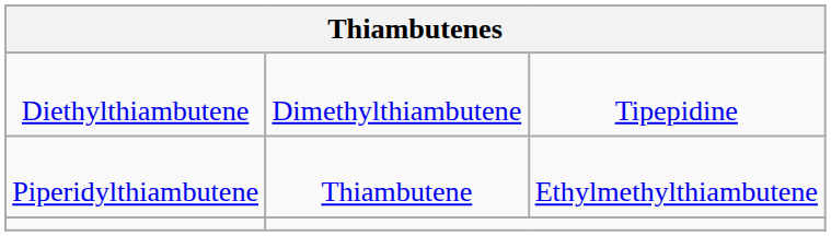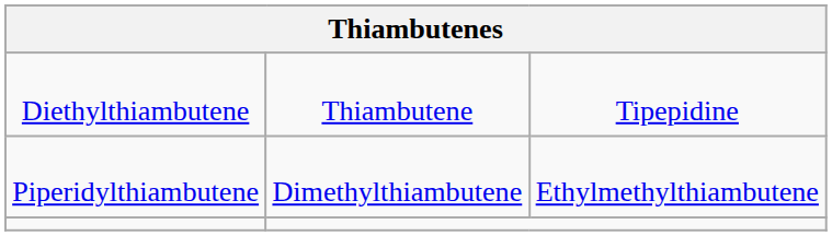Diethylthiambutene | column 2: Dimethylthiambutene -> Thiambutene
Piperidylthiambutene | column 2: Thiambutene -> Dimethylthiambutene
